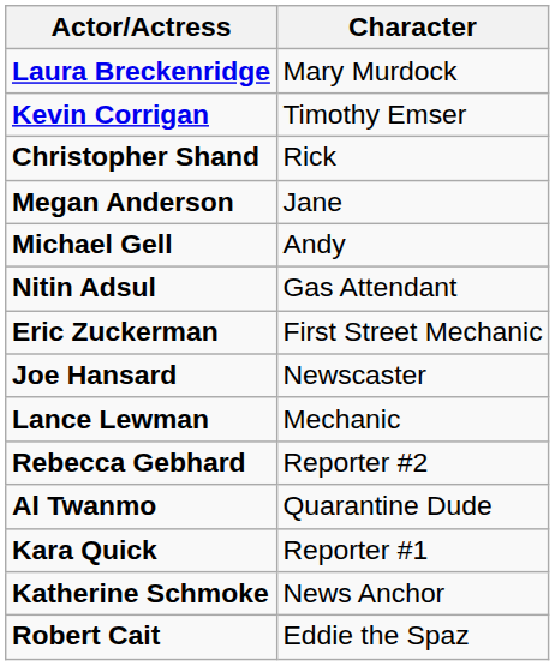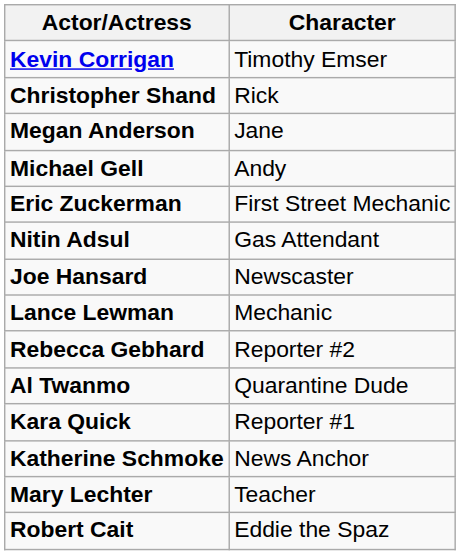- row: Laura Breckenridge | Mary Murdock
rows swapped: Nitin Adsul <-> Eric Zuckerman
+ row: Mary Lechter | Teacher
